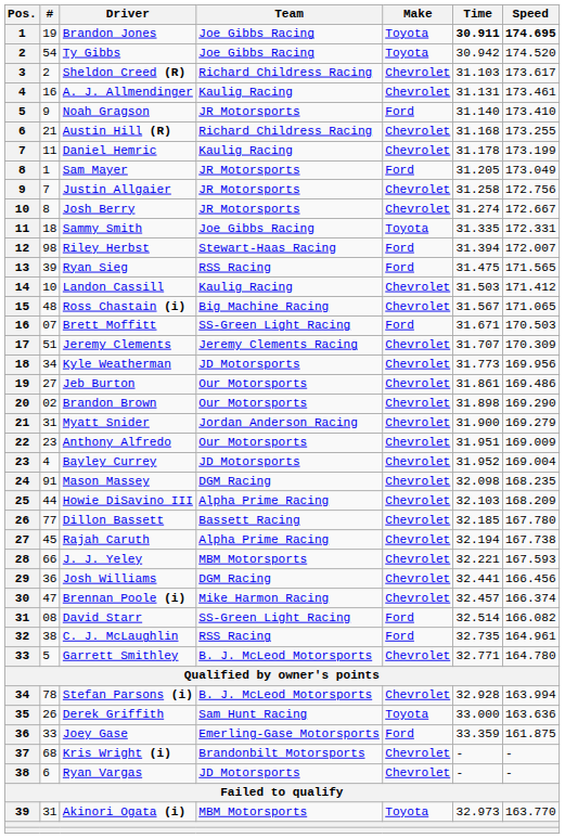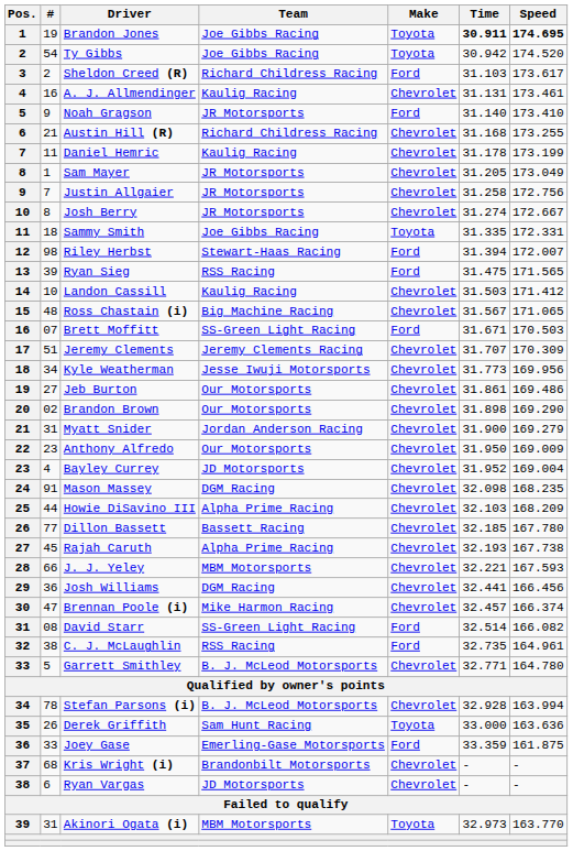Sheldon Creed (R) | Make: Chevrolet -> Ford
Sam Mayer | Make: Ford -> Chevrolet
Kyle Weatherman | Team: JD Motorsports -> Jesse Iwuji Motorsports
Anthony Alfredo | Time: 31.951 -> 31.950
Rajah Caruth | Time: 32.194 -> 32.193
